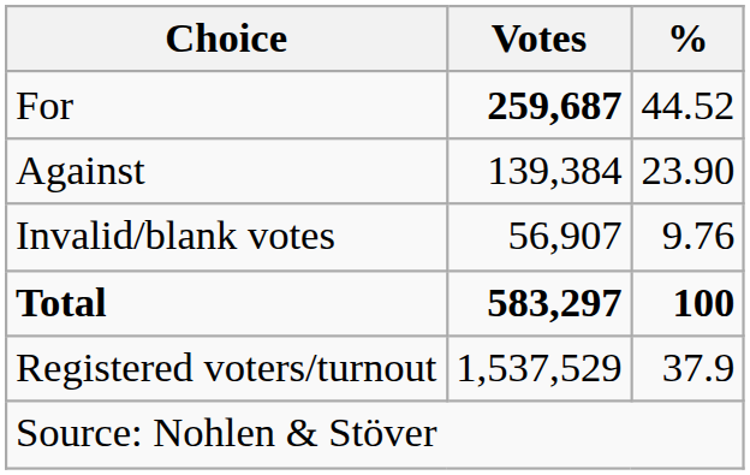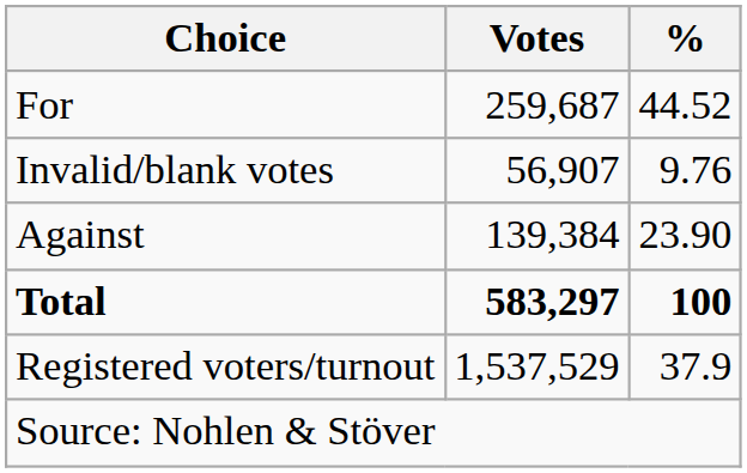For | Votes: bold -> normal
rows swapped: Against <-> Invalid/blank votes
